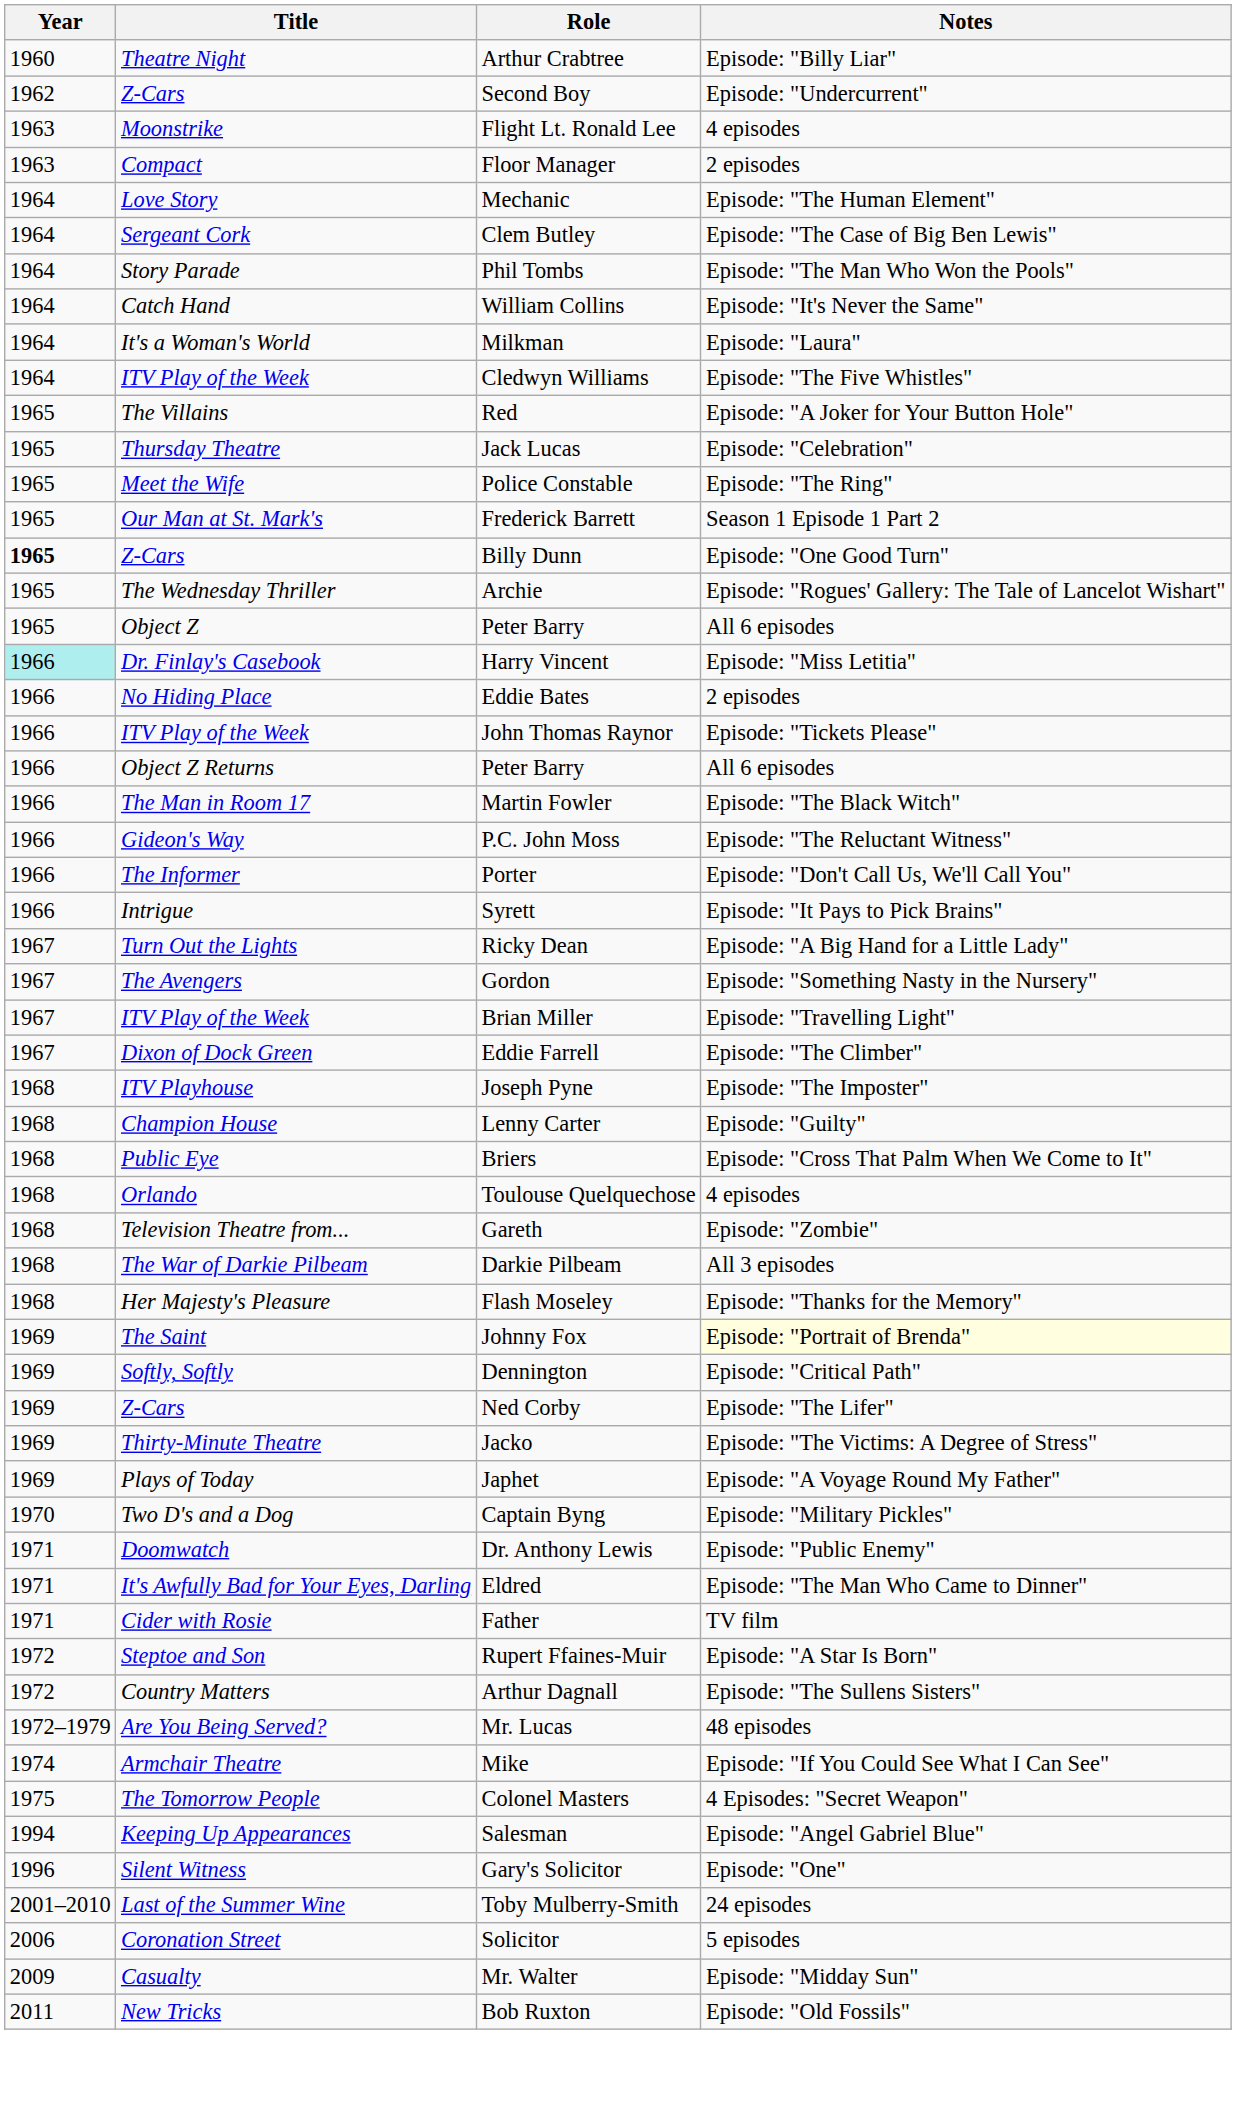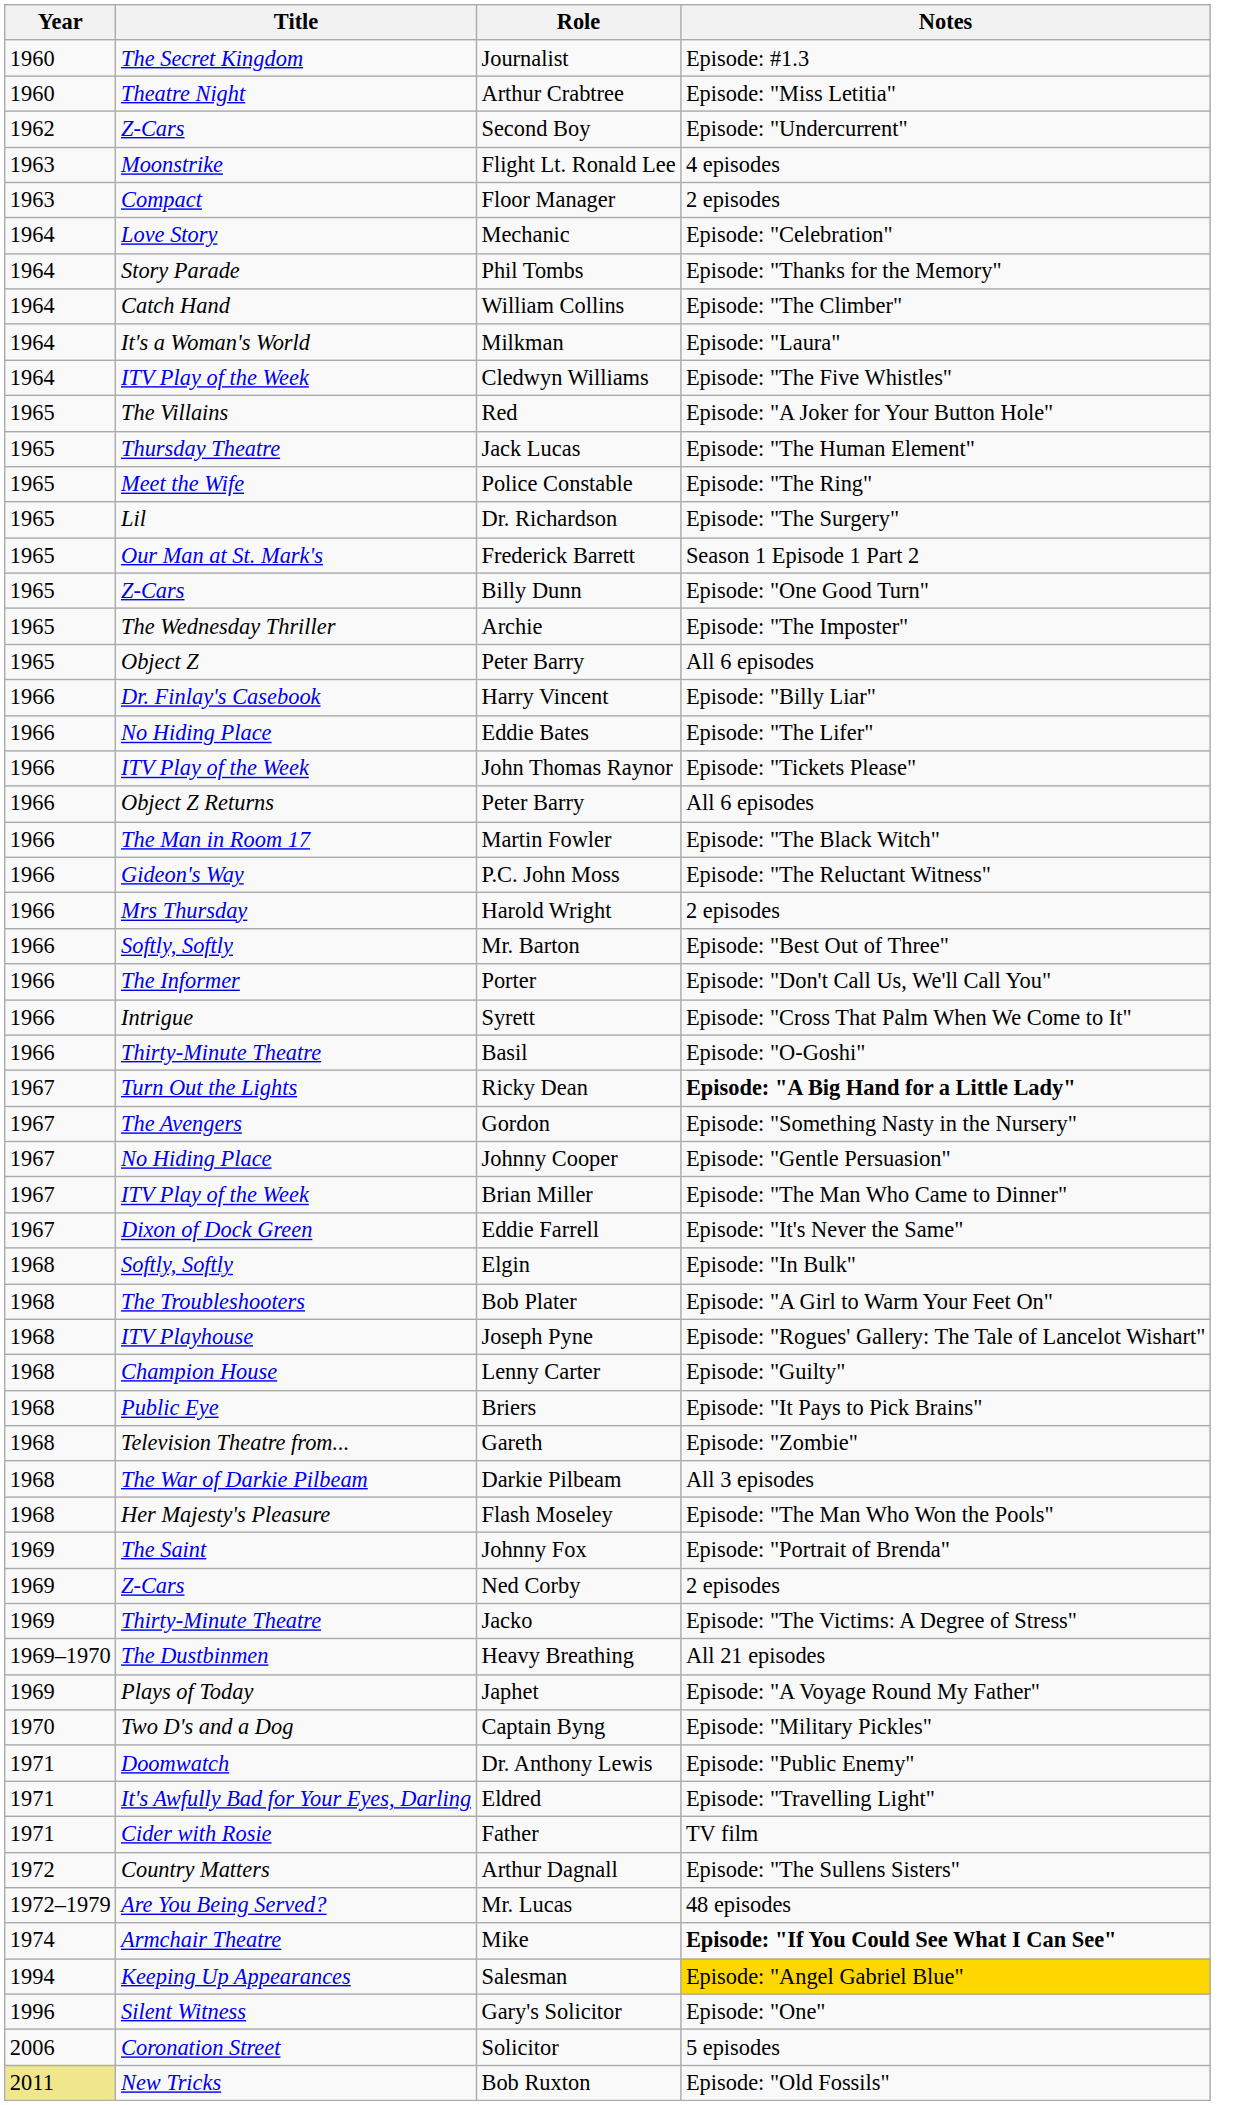+ row: 1960 | The Secret Kingdom | Journalist | Episode: #1.3
Arthur Crabtree | Notes: Episode: "Billy Liar" -> Episode: "Miss Letitia"
Mechanic | Notes: Episode: "The Human Element" -> Episode: "Celebration"
- row: 1964 | Sergeant Cork | Clem Butley | Episode: "The Case of Big Ben Lewis"
Phil Tombs | Notes: Episode: "The Man Who Won the Pools" -> Episode: "Thanks for the Memory"
William Collins | Notes: Episode: "It's Never the Same" -> Episode: "The Climber"
Jack Lucas | Notes: Episode: "Celebration" -> Episode: "The Human Element"
+ row: 1965 | Lil | Dr. Richardson | Episode: "The Surgery"
Billy Dunn | Year: bold -> normal
Archie | Notes: Episode: "Rogues' Gallery: The Tale of Lancelot Wishart" -> Episode: "The Imposter"
Harry Vincent | Year: paleturquoise background -> no background
Harry Vincent | Notes: Episode: "Miss Letitia" -> Episode: "Billy Liar"
Eddie Bates | Notes: 2 episodes -> Episode: "The Lifer"
+ row: 1966 | Mrs Thursday | Harold Wright | 2 episodes
+ row: 1966 | Softly, Softly | Mr. Barton | Episode: "Best Out of Three"
Syrett | Notes: Episode: "It Pays to Pick Brains" -> Episode: "Cross That Palm When We Come to It"
+ row: 1966 | Thirty-Minute Theatre | Basil | Episode: "O-Goshi"
Ricky Dean | Notes: normal -> bold
+ row: 1967 | No Hiding Place | Johnny Cooper | Episode: "Gentle Persuasion"
Brian Miller | Notes: Episode: "Travelling Light" -> Episode: "The Man Who Came to Dinner"
Eddie Farrell | Notes: Episode: "The Climber" -> Episode: "It's Never the Same"
+ row: 1968 | Softly, Softly | Elgin | Episode: "In Bulk"
+ row: 1968 | The Troubleshooters | Bob Plater | Episode: "A Girl to Warm Your Feet On"
Joseph Pyne | Notes: Episode: "The Imposter" -> Episode: "Rogues' Gallery: The Tale of Lancelot Wishart"
Briers | Notes: Episode: "Cross That Palm When We Come to It" -> Episode: "It Pays to Pick Brains"
- row: 1968 | Orlando | Toulouse Quelquechose | 4 episodes
Flash Moseley | Notes: Episode: "Thanks for the Memory" -> Episode: "The Man Who Won the Pools"
Johnny Fox | Notes: lightyellow background -> no background
- row: 1969 | Softly, Softly | Dennington | Episode: "Critical Path"
Ned Corby | Notes: Episode: "The Lifer" -> 2 episodes
+ row: 1969–1970 | The Dustbinmen | Heavy Breathing | All 21 episodes
Eldred | Notes: Episode: "The Man Who Came to Dinner" -> Episode: "Travelling Light"
- row: 1972 | Steptoe and Son | Rupert Ffaines-Muir | Episode: "A Star Is Born"
Mike | Notes: normal -> bold
- row: 1975 | The Tomorrow People | Colonel Masters | 4 Episodes: "Secret Weapon"
Salesman | Notes: no background -> gold background
- row: 2001–2010 | Last of the Summer Wine | Toby Mulberry-Smith | 24 episodes
- row: 2009 | Casualty | Mr. Walter | Episode: "Midday Sun"
Bob Ruxton | Year: no background -> khaki background
